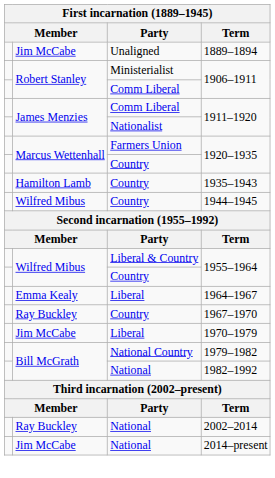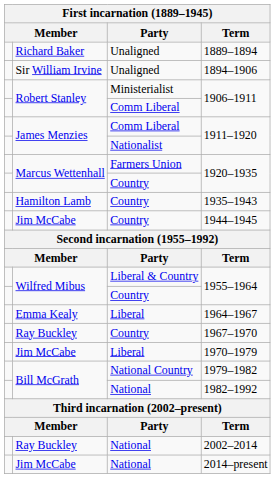1889–1894 | column 2: Jim McCabe -> Richard Baker
+ row: Sir William Irvine | Unaligned | 1894–1906
1944–1945 | column 2: Wilfred Mibus -> Jim McCabe
